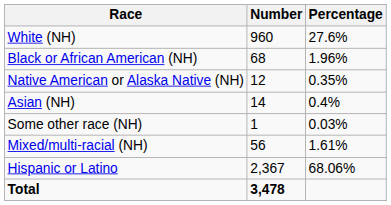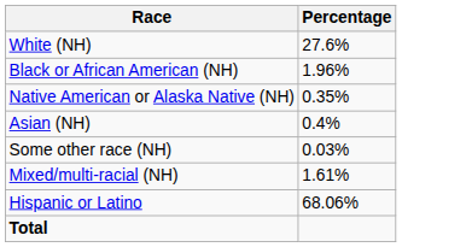- column: Number | 960 | 68 | 12 | 14 | 1 | 56 | 2,367 | 3,478
